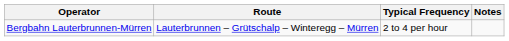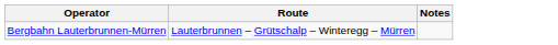- column: Typical Frequency | 2 to 4 per hour
